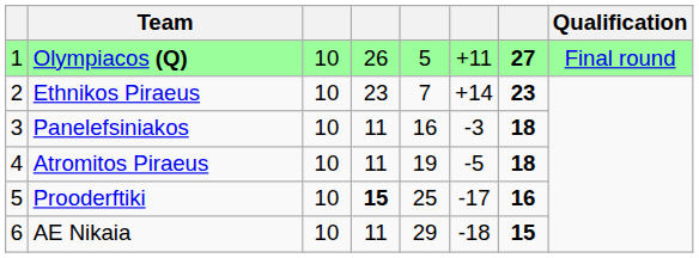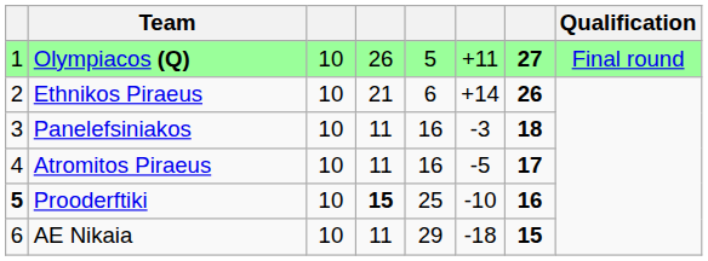Ethnikos Piraeus | column 4: 23 -> 21
Ethnikos Piraeus | column 5: 7 -> 6
Ethnikos Piraeus | column 7: 23 -> 26
Atromitos Piraeus | column 5: 19 -> 16
Atromitos Piraeus | column 7: 18 -> 17
Prooderftiki | column 1: normal -> bold
Prooderftiki | column 6: -17 -> -10
